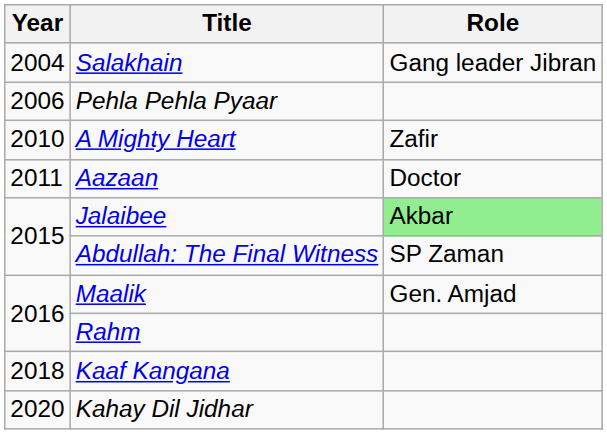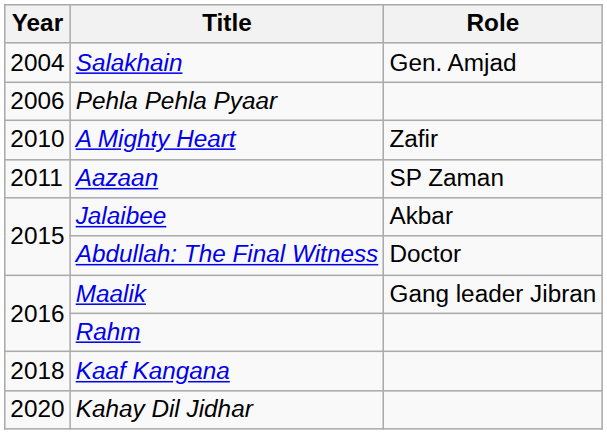Salakhain | Role: Gang leader Jibran -> Gen. Amjad
Aazaan | Role: Doctor -> SP Zaman
Jalaibee | Role: lightgreen background -> no background
Abdullah: The Final Witness | Role: SP Zaman -> Doctor
Maalik | Role: Gen. Amjad -> Gang leader Jibran
